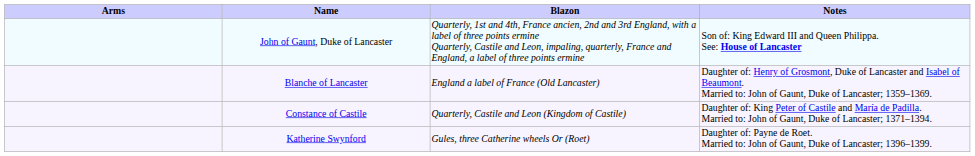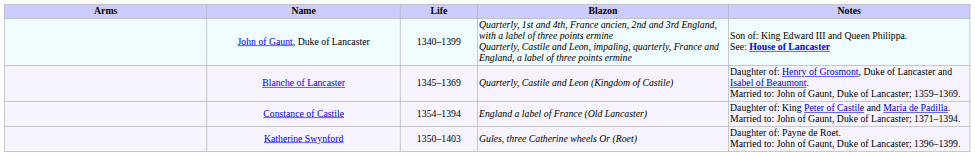+ column: Life | 1340–1399 | 1345–1369 | 1354–1394 | 1350–1403
Blanche of Lancaster | Blazon: England a label of France (Old Lancaster) -> Quarterly, Castile and Leon (Kingdom of Castile)
Constance of Castile | Blazon: Quarterly, Castile and Leon (Kingdom of Castile) -> England a label of France (Old Lancaster)
